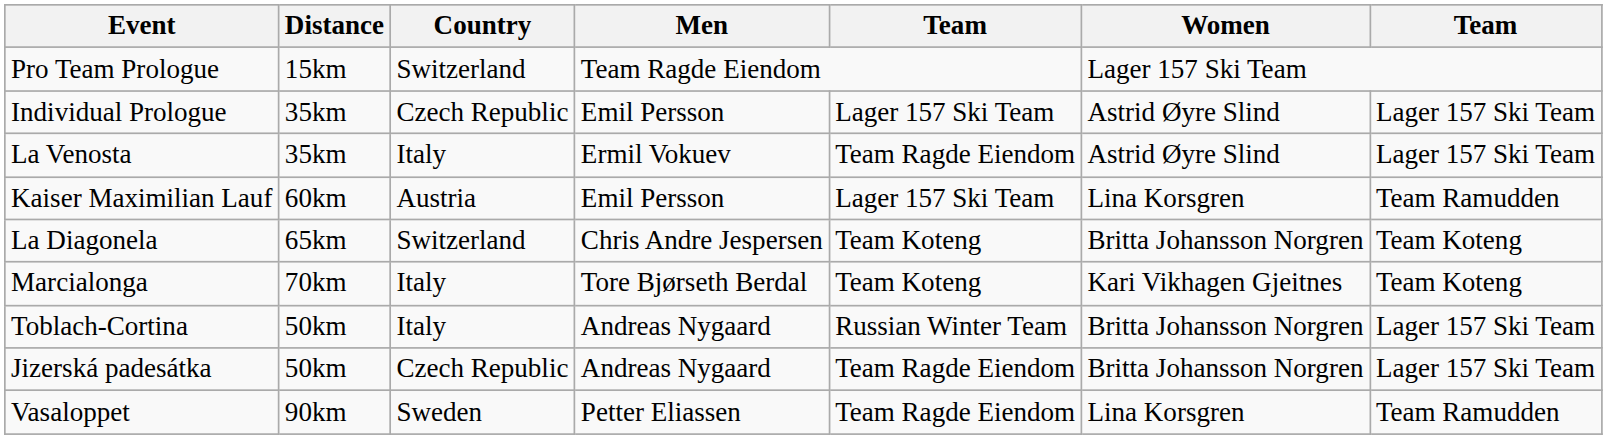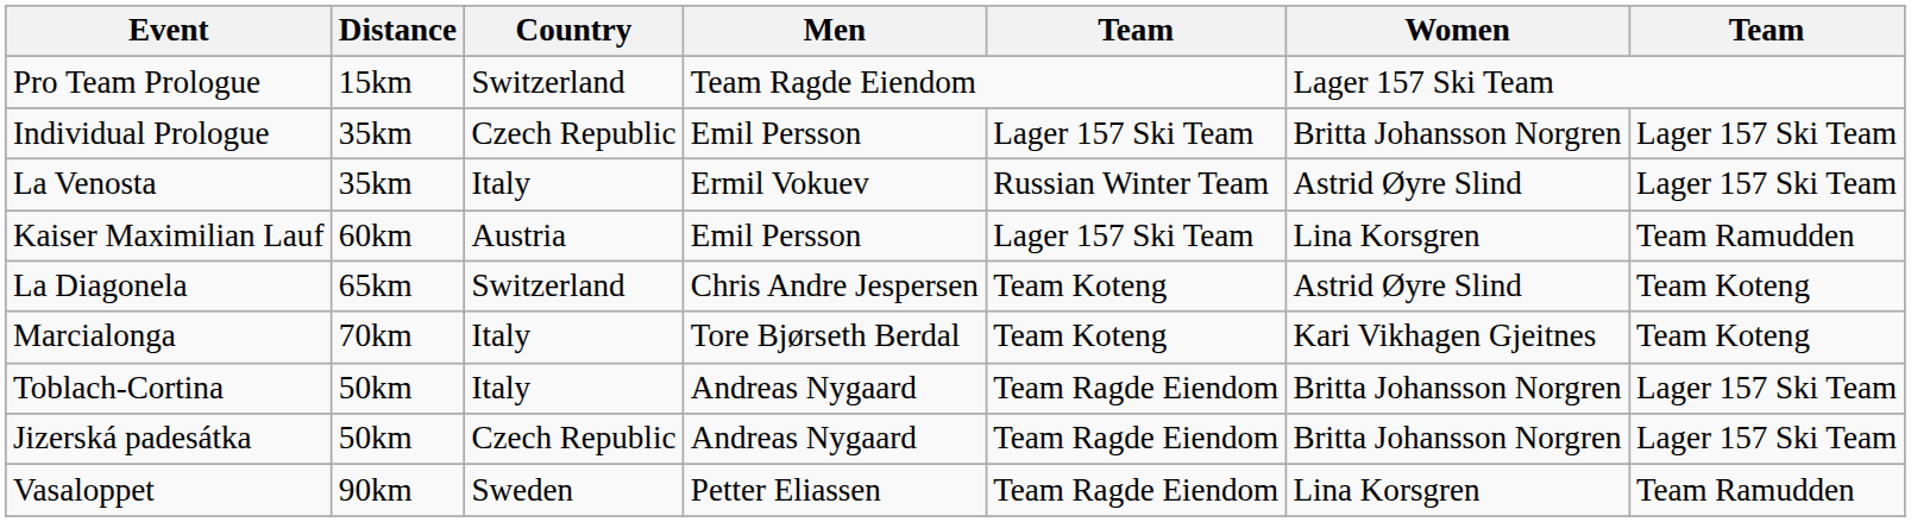Individual Prologue | Women: Astrid Øyre Slind -> Britta Johansson Norgren
La Venosta | column 5: Team Ragde Eiendom -> Russian Winter Team
La Diagonela | Women: Britta Johansson Norgren -> Astrid Øyre Slind
Toblach-Cortina | column 5: Russian Winter Team -> Team Ragde Eiendom
